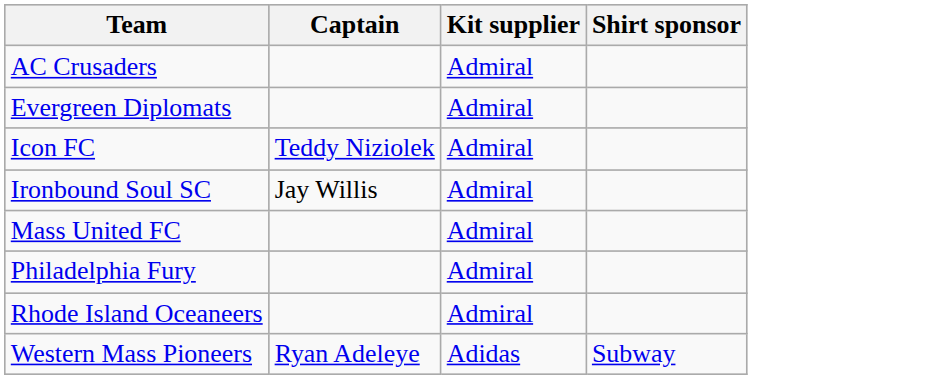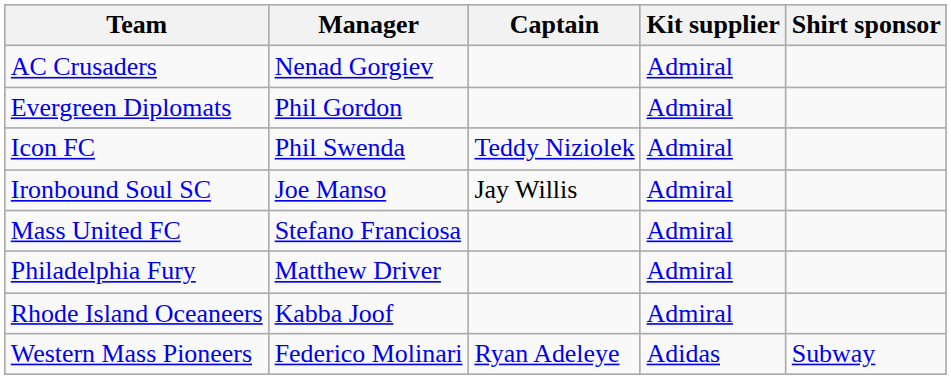+ column: Manager | Nenad Gorgiev | Phil Gordon | Phil Swenda | Joe Manso | Stefano Franciosa | Matthew Driver | Kabba Joof | Federico Molinari
